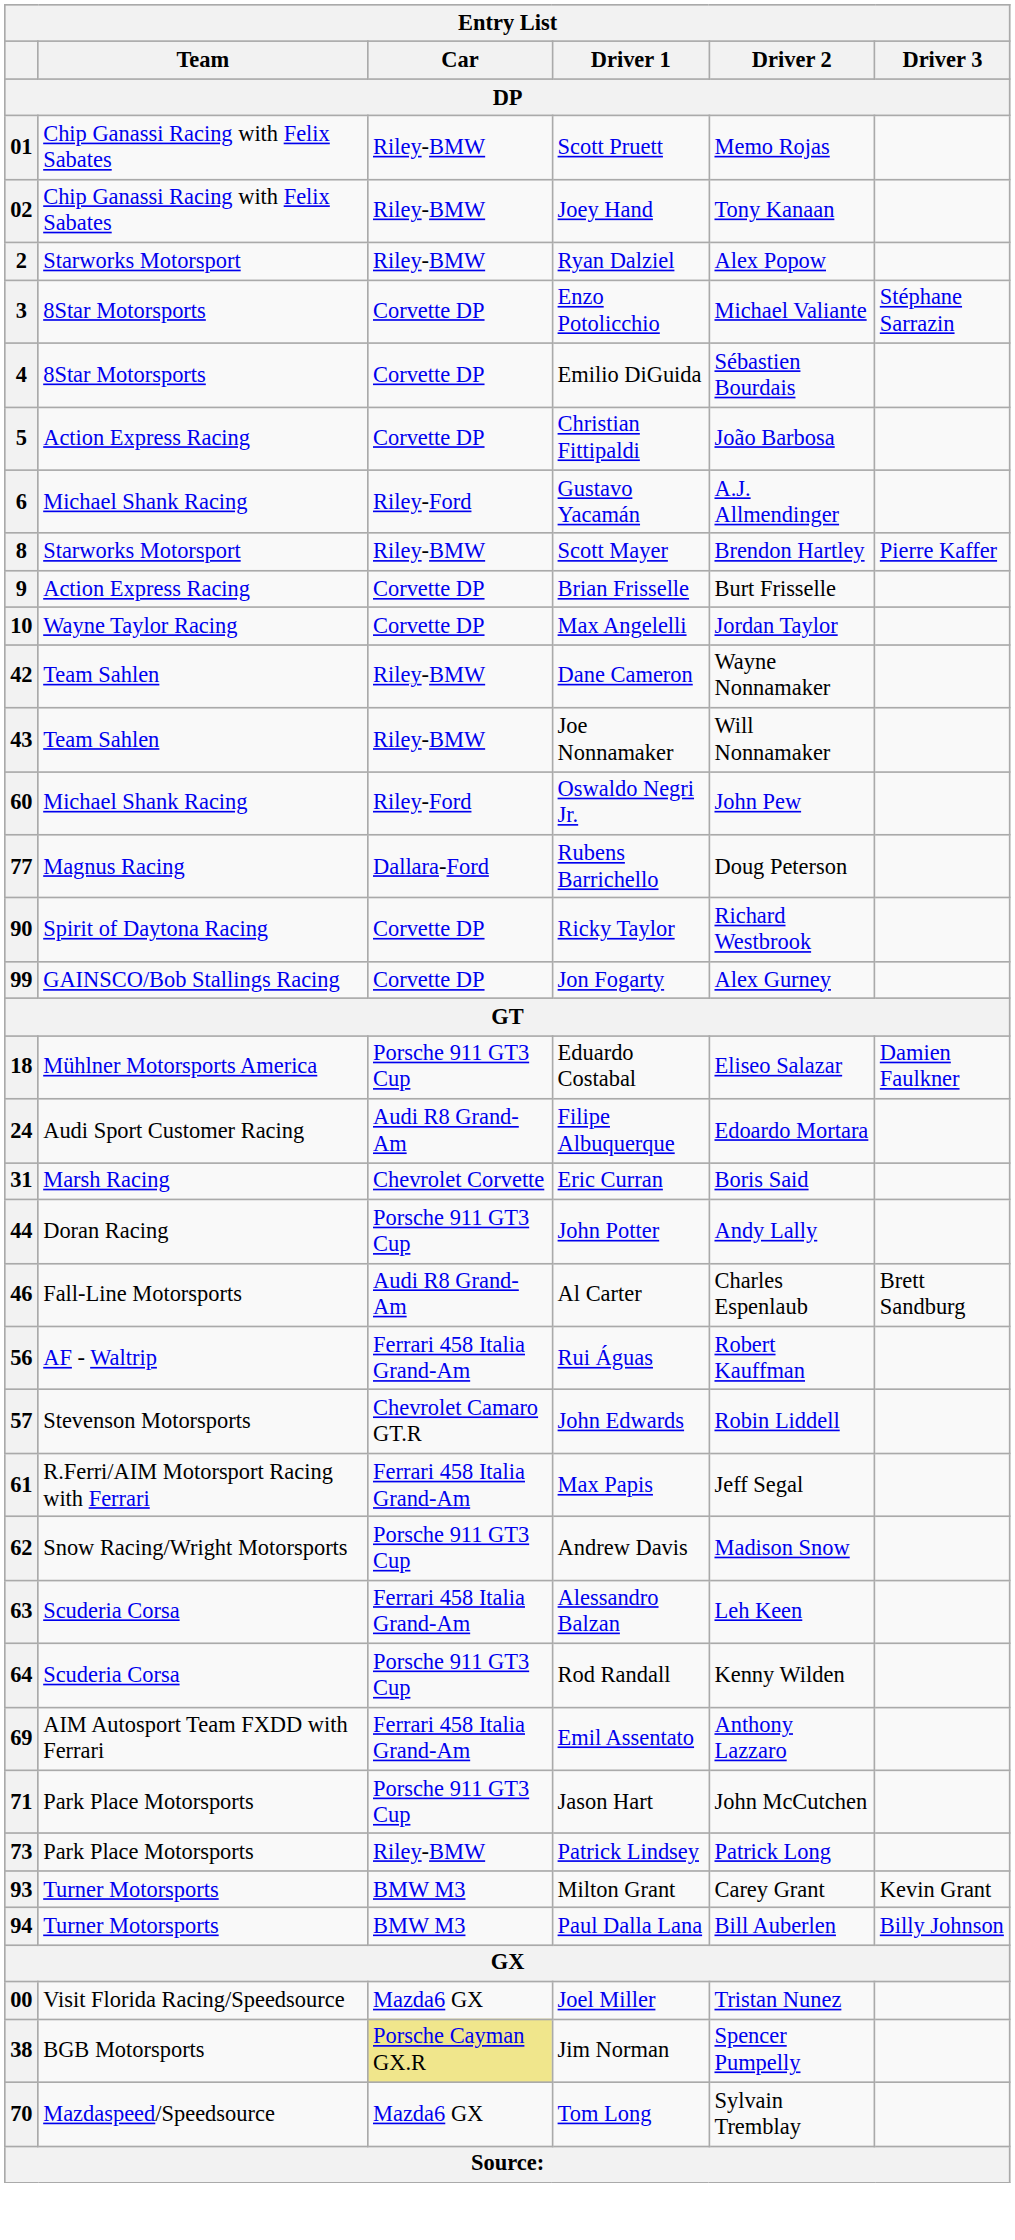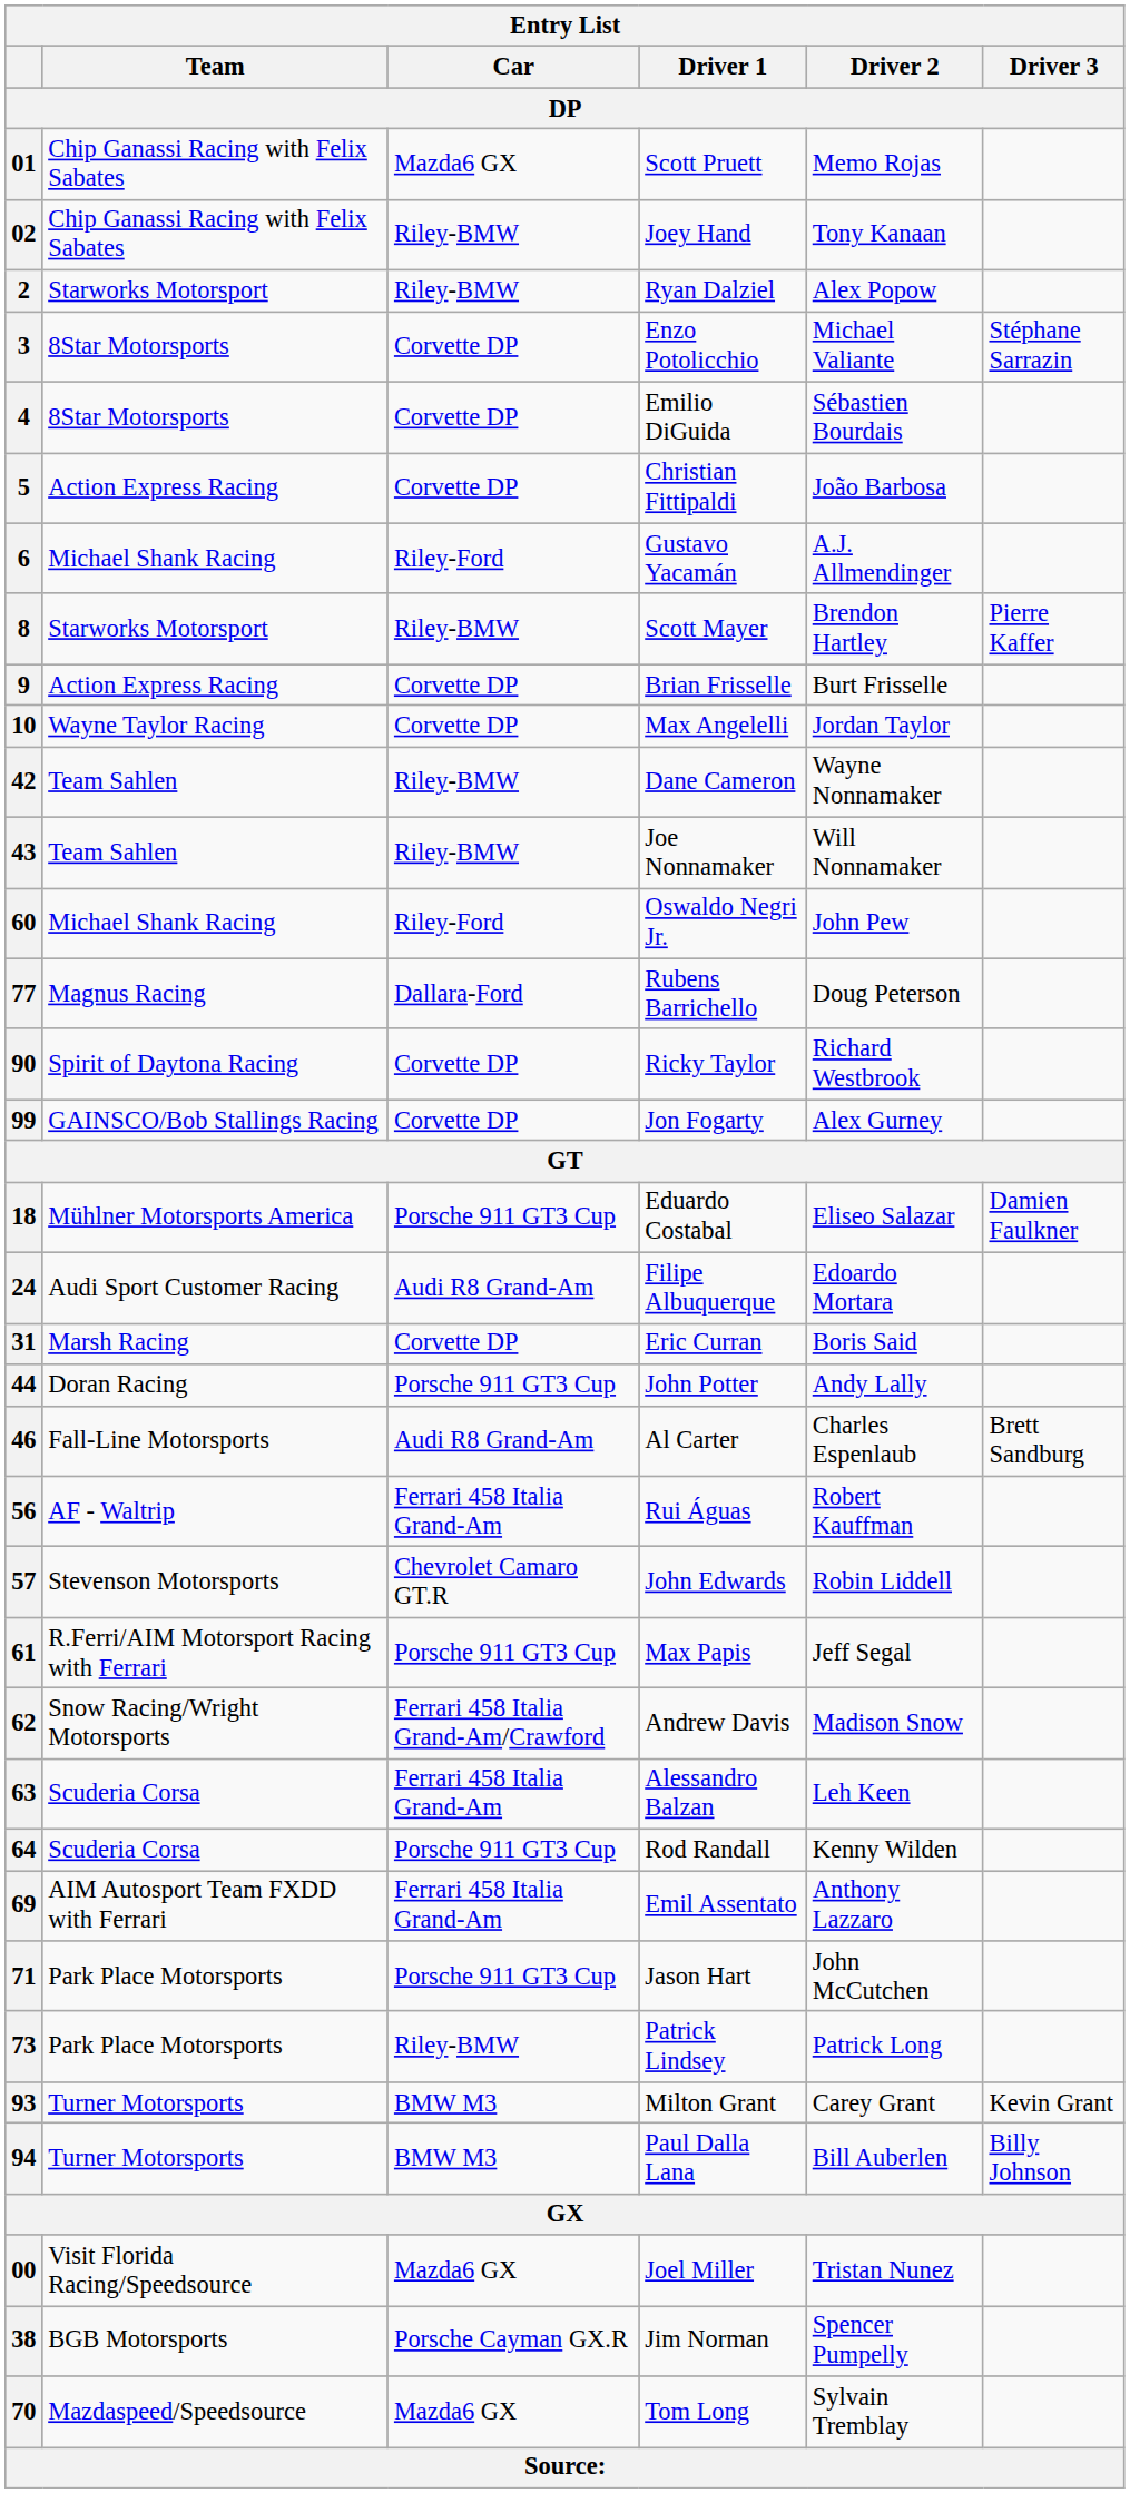01 | Car / DP: Riley-BMW -> Mazda6 GX
31 | Car / DP: Chevrolet Corvette -> Corvette DP
61 | Car / DP: Ferrari 458 Italia Grand-Am -> Porsche 911 GT3 Cup
62 | Car / DP: Porsche 911 GT3 Cup -> Ferrari 458 Italia Grand-Am/Crawford
38 | Car / DP: khaki background -> no background
